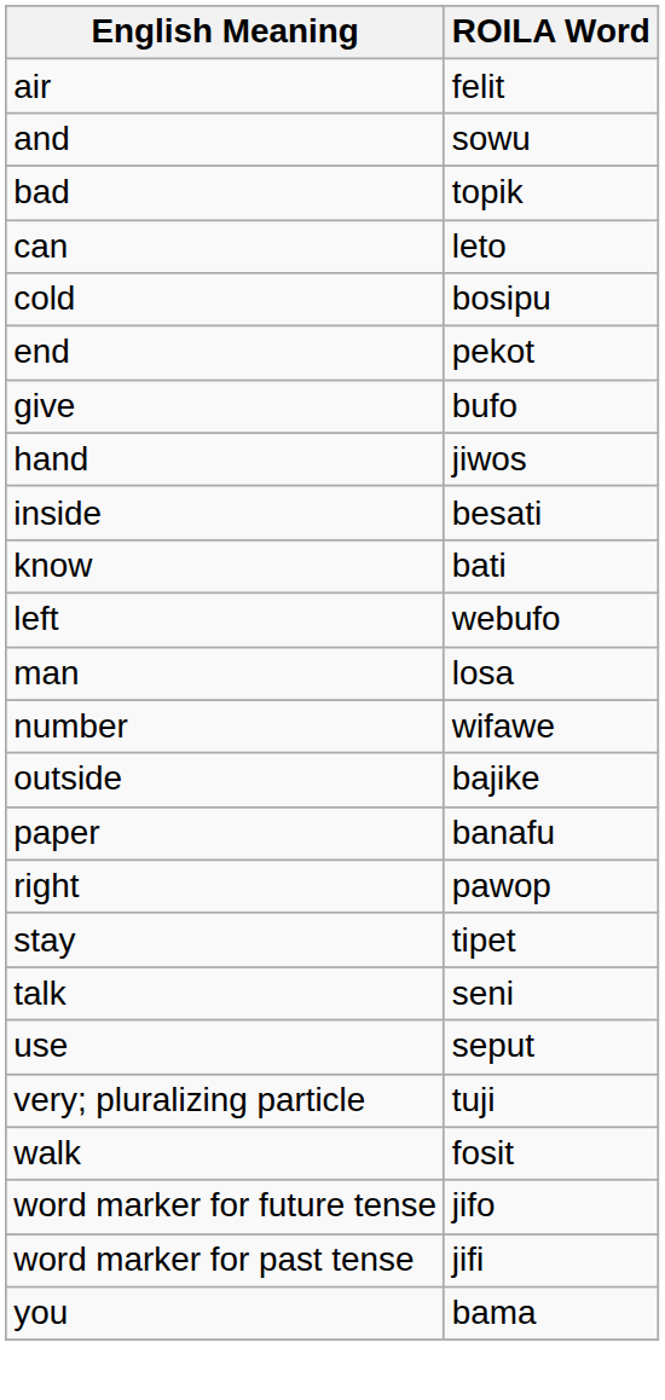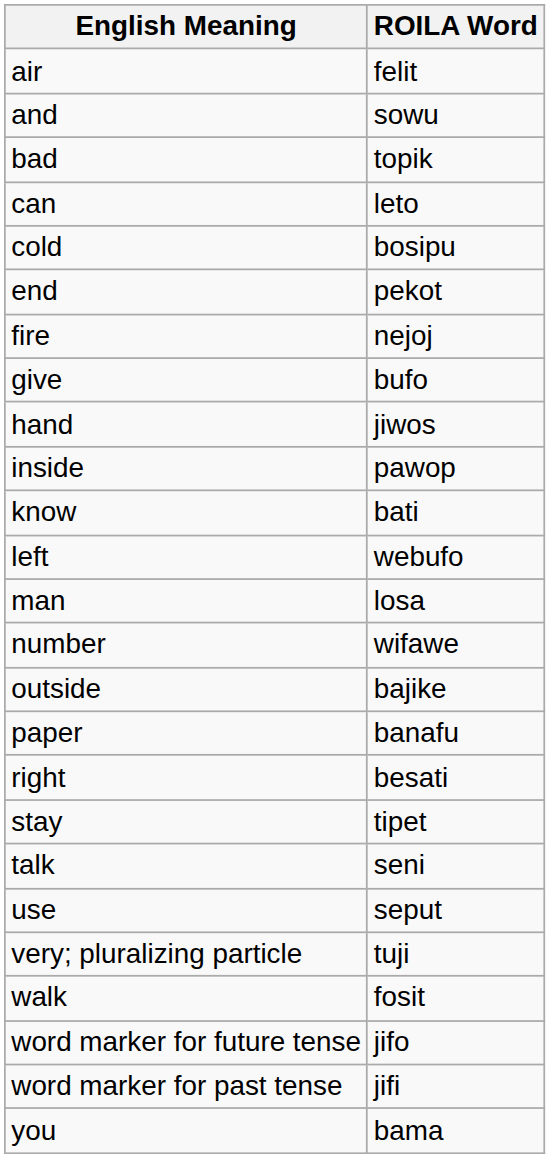+ row: fire | nejoj
inside | ROILA Word: besati -> pawop
right | ROILA Word: pawop -> besati
